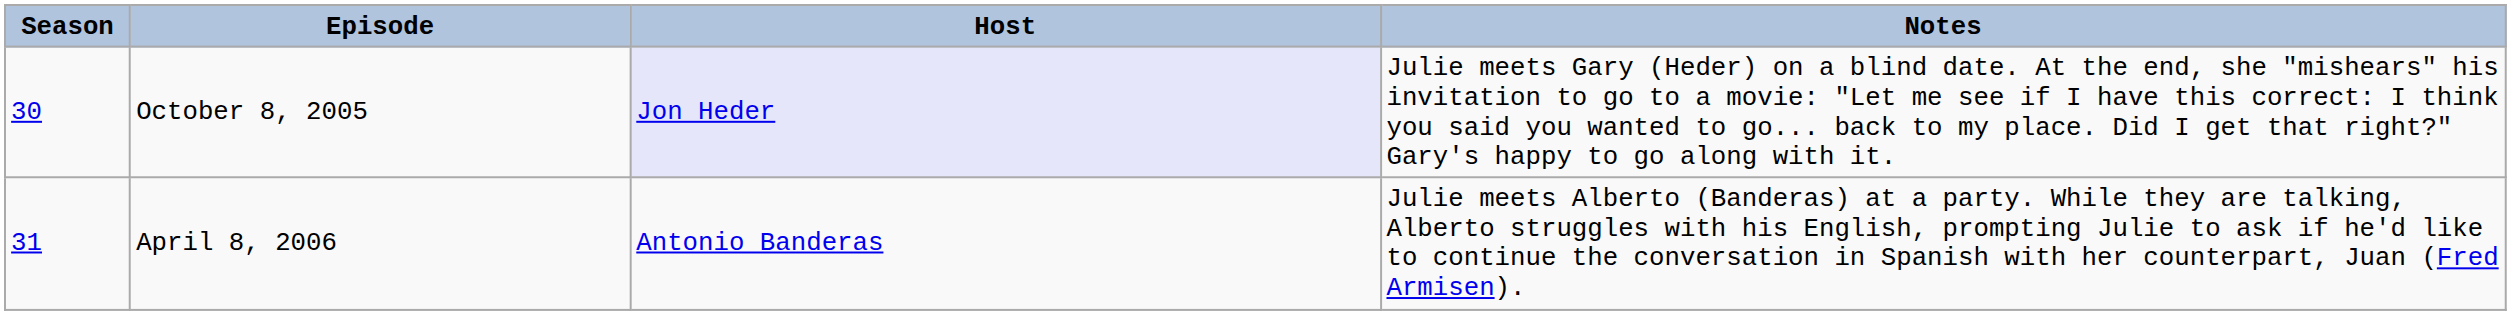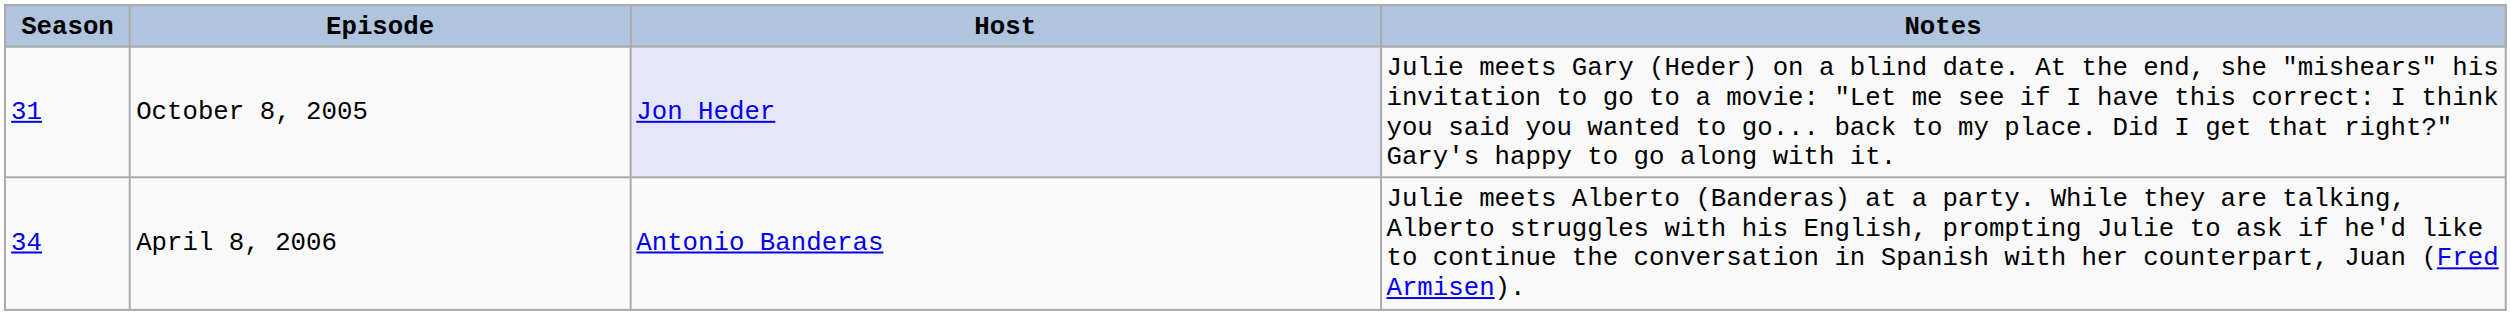October 8, 2005 | Season: 30 -> 31
April 8, 2006 | Season: 31 -> 34
